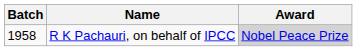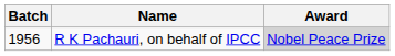R K Pachauri, on behalf of IPCC | Batch: 1958 -> 1956
